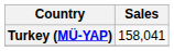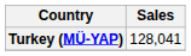Turkey (MÜ-YAP) | Sales: 158,041 -> 128,041
